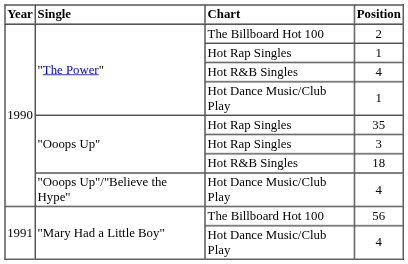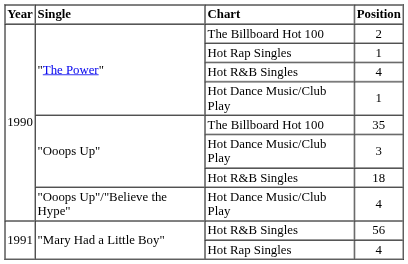35 | Chart: Hot Rap Singles -> The Billboard Hot 100
3 | Chart: Hot Rap Singles -> Hot Dance Music/Club Play
56 | Chart: The Billboard Hot 100 -> Hot R&B Singles
"Mary Had a Little Boy" / 4 | Chart: Hot Dance Music/Club Play -> Hot Rap Singles
